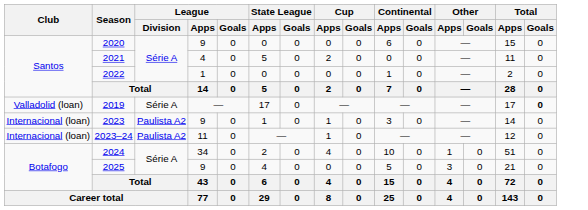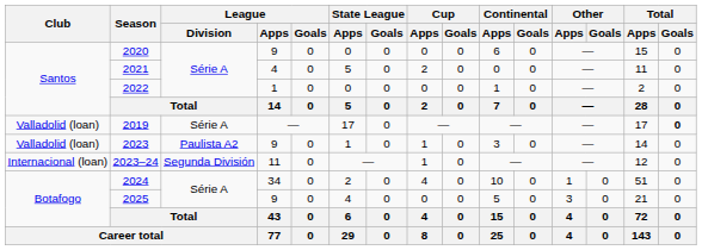2023 | Club: Internacional (loan) -> Valladolid (loan)
2023–24 | League / Division: Paulista A2 -> Segunda División
